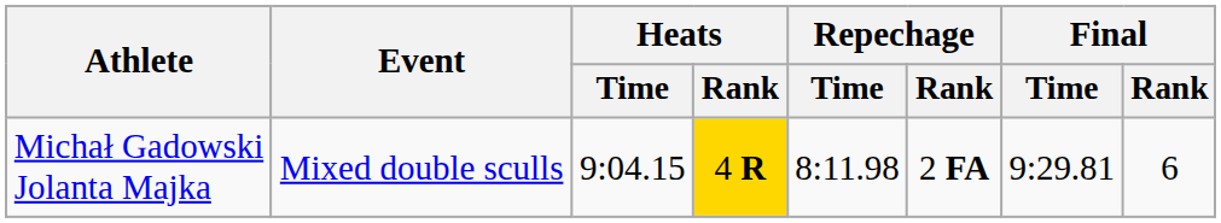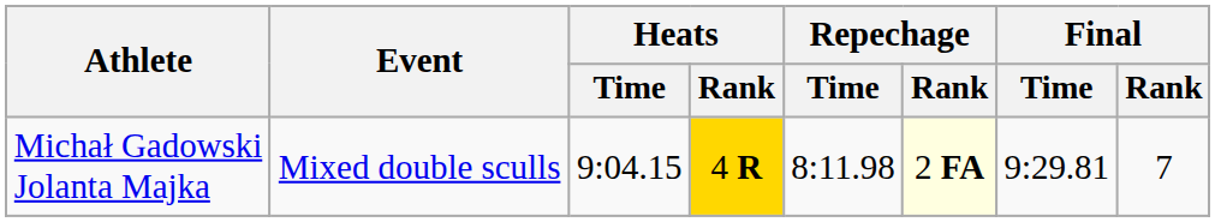Michał Gadowski Jolanta Majka | Repechage / Rank: no background -> lightyellow background
Michał Gadowski Jolanta Majka | Final / Rank: 6 -> 7
